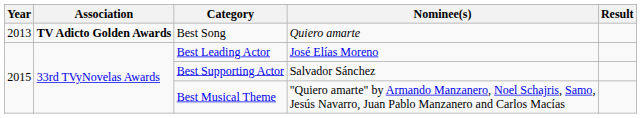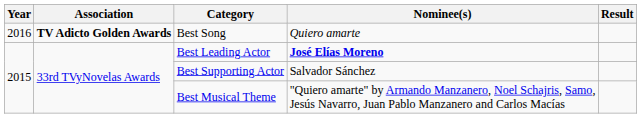Best Song | Year: 2013 -> 2016
Best Leading Actor | Nominee(s): normal -> bold
